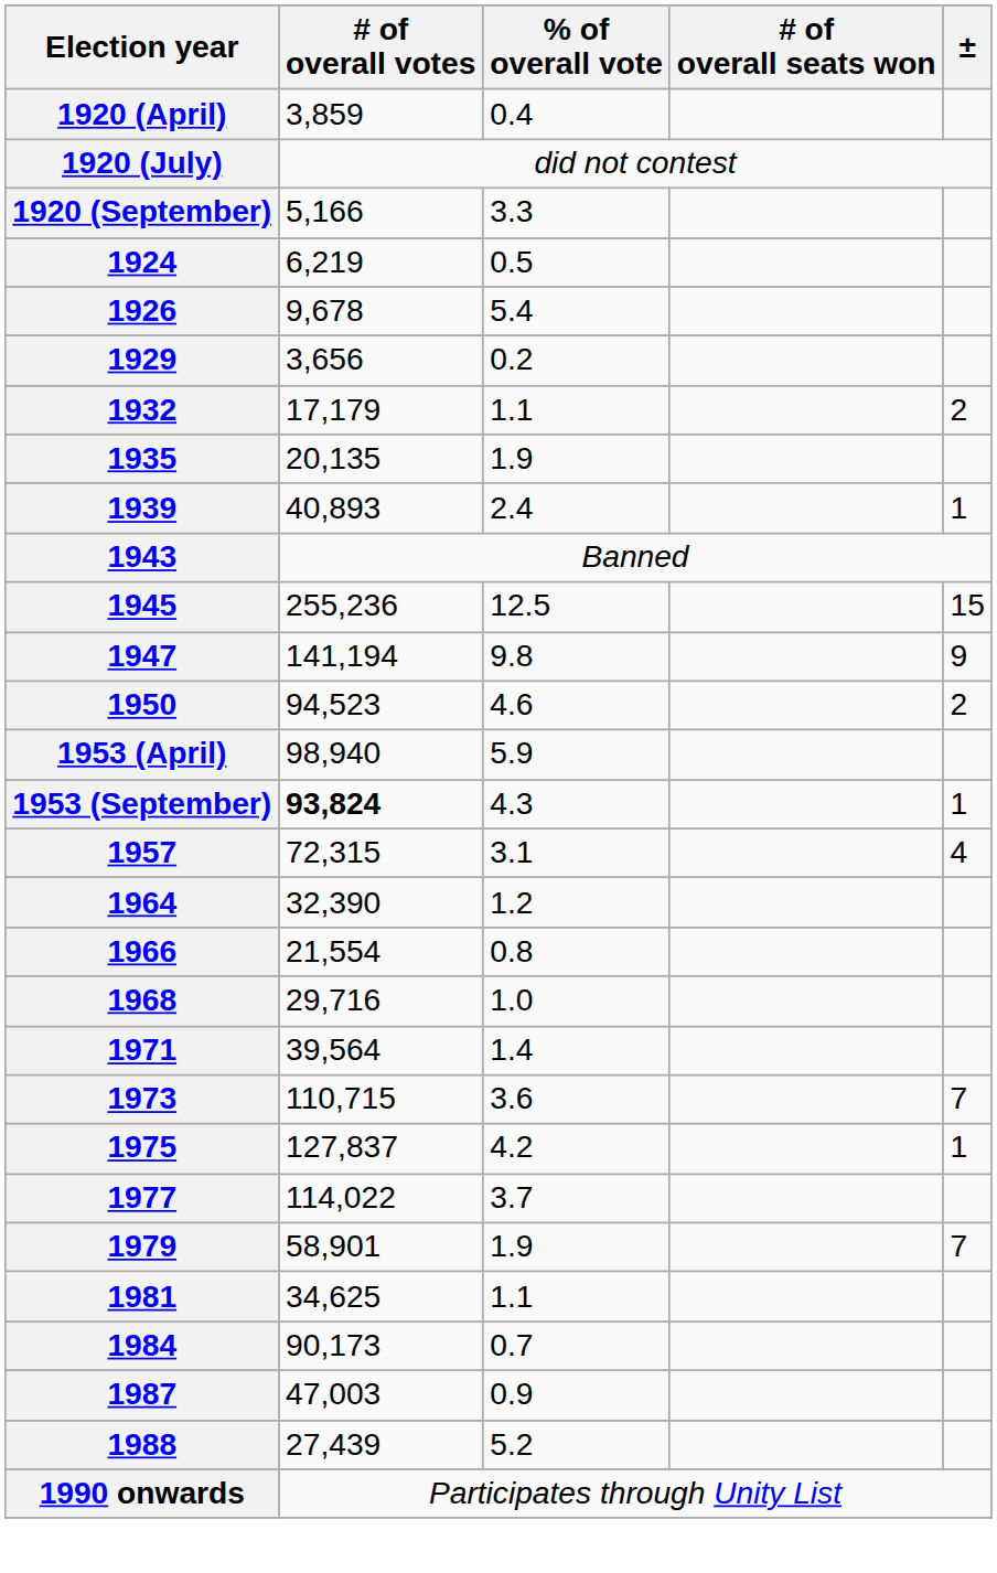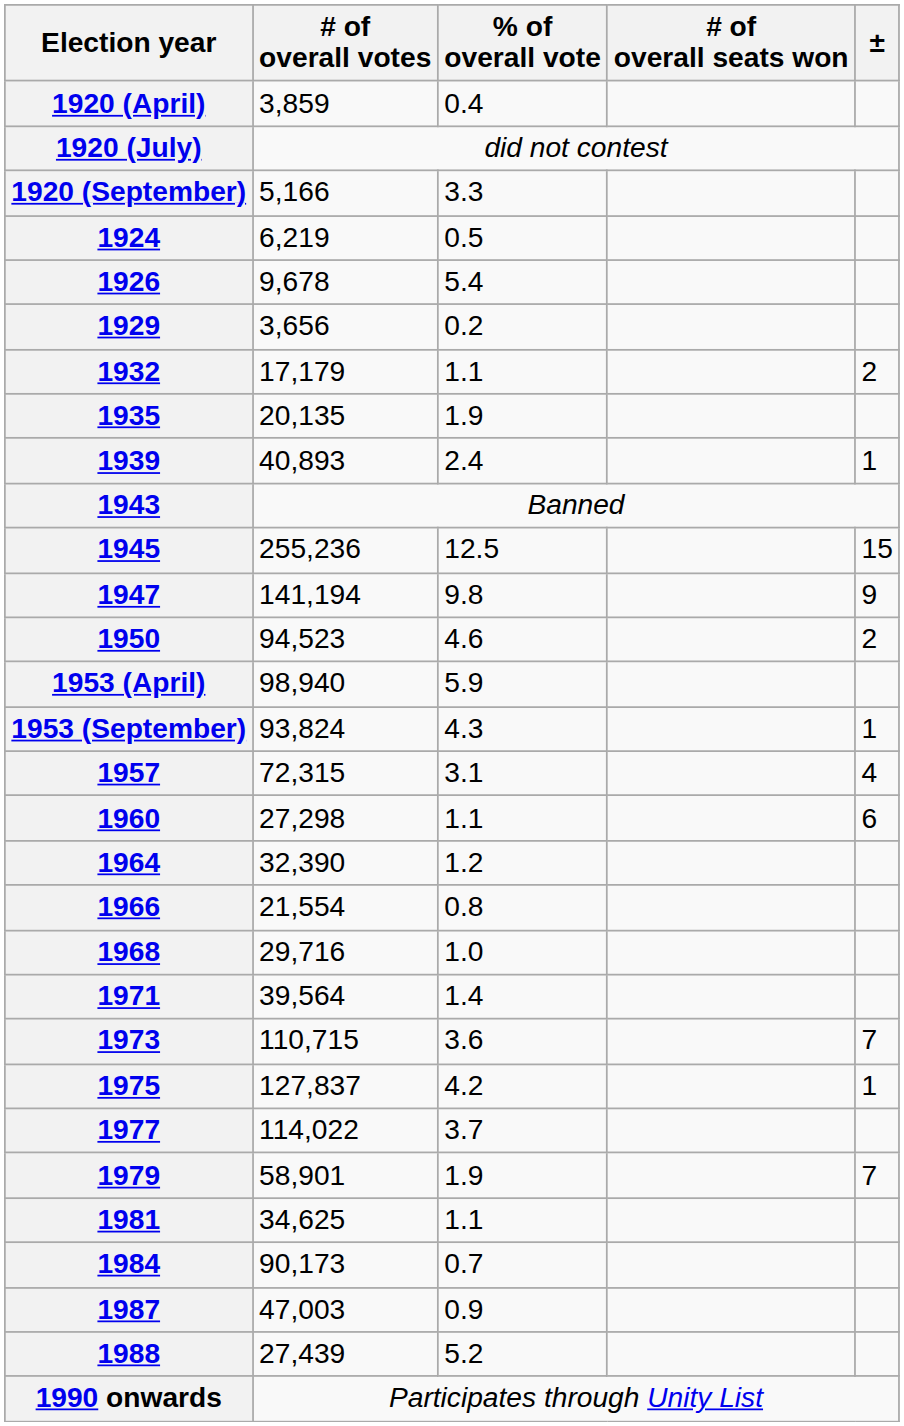1953 (September) | # of overall votes: bold -> normal
+ row: 1960 | 27,298 | 1.1 | 6
